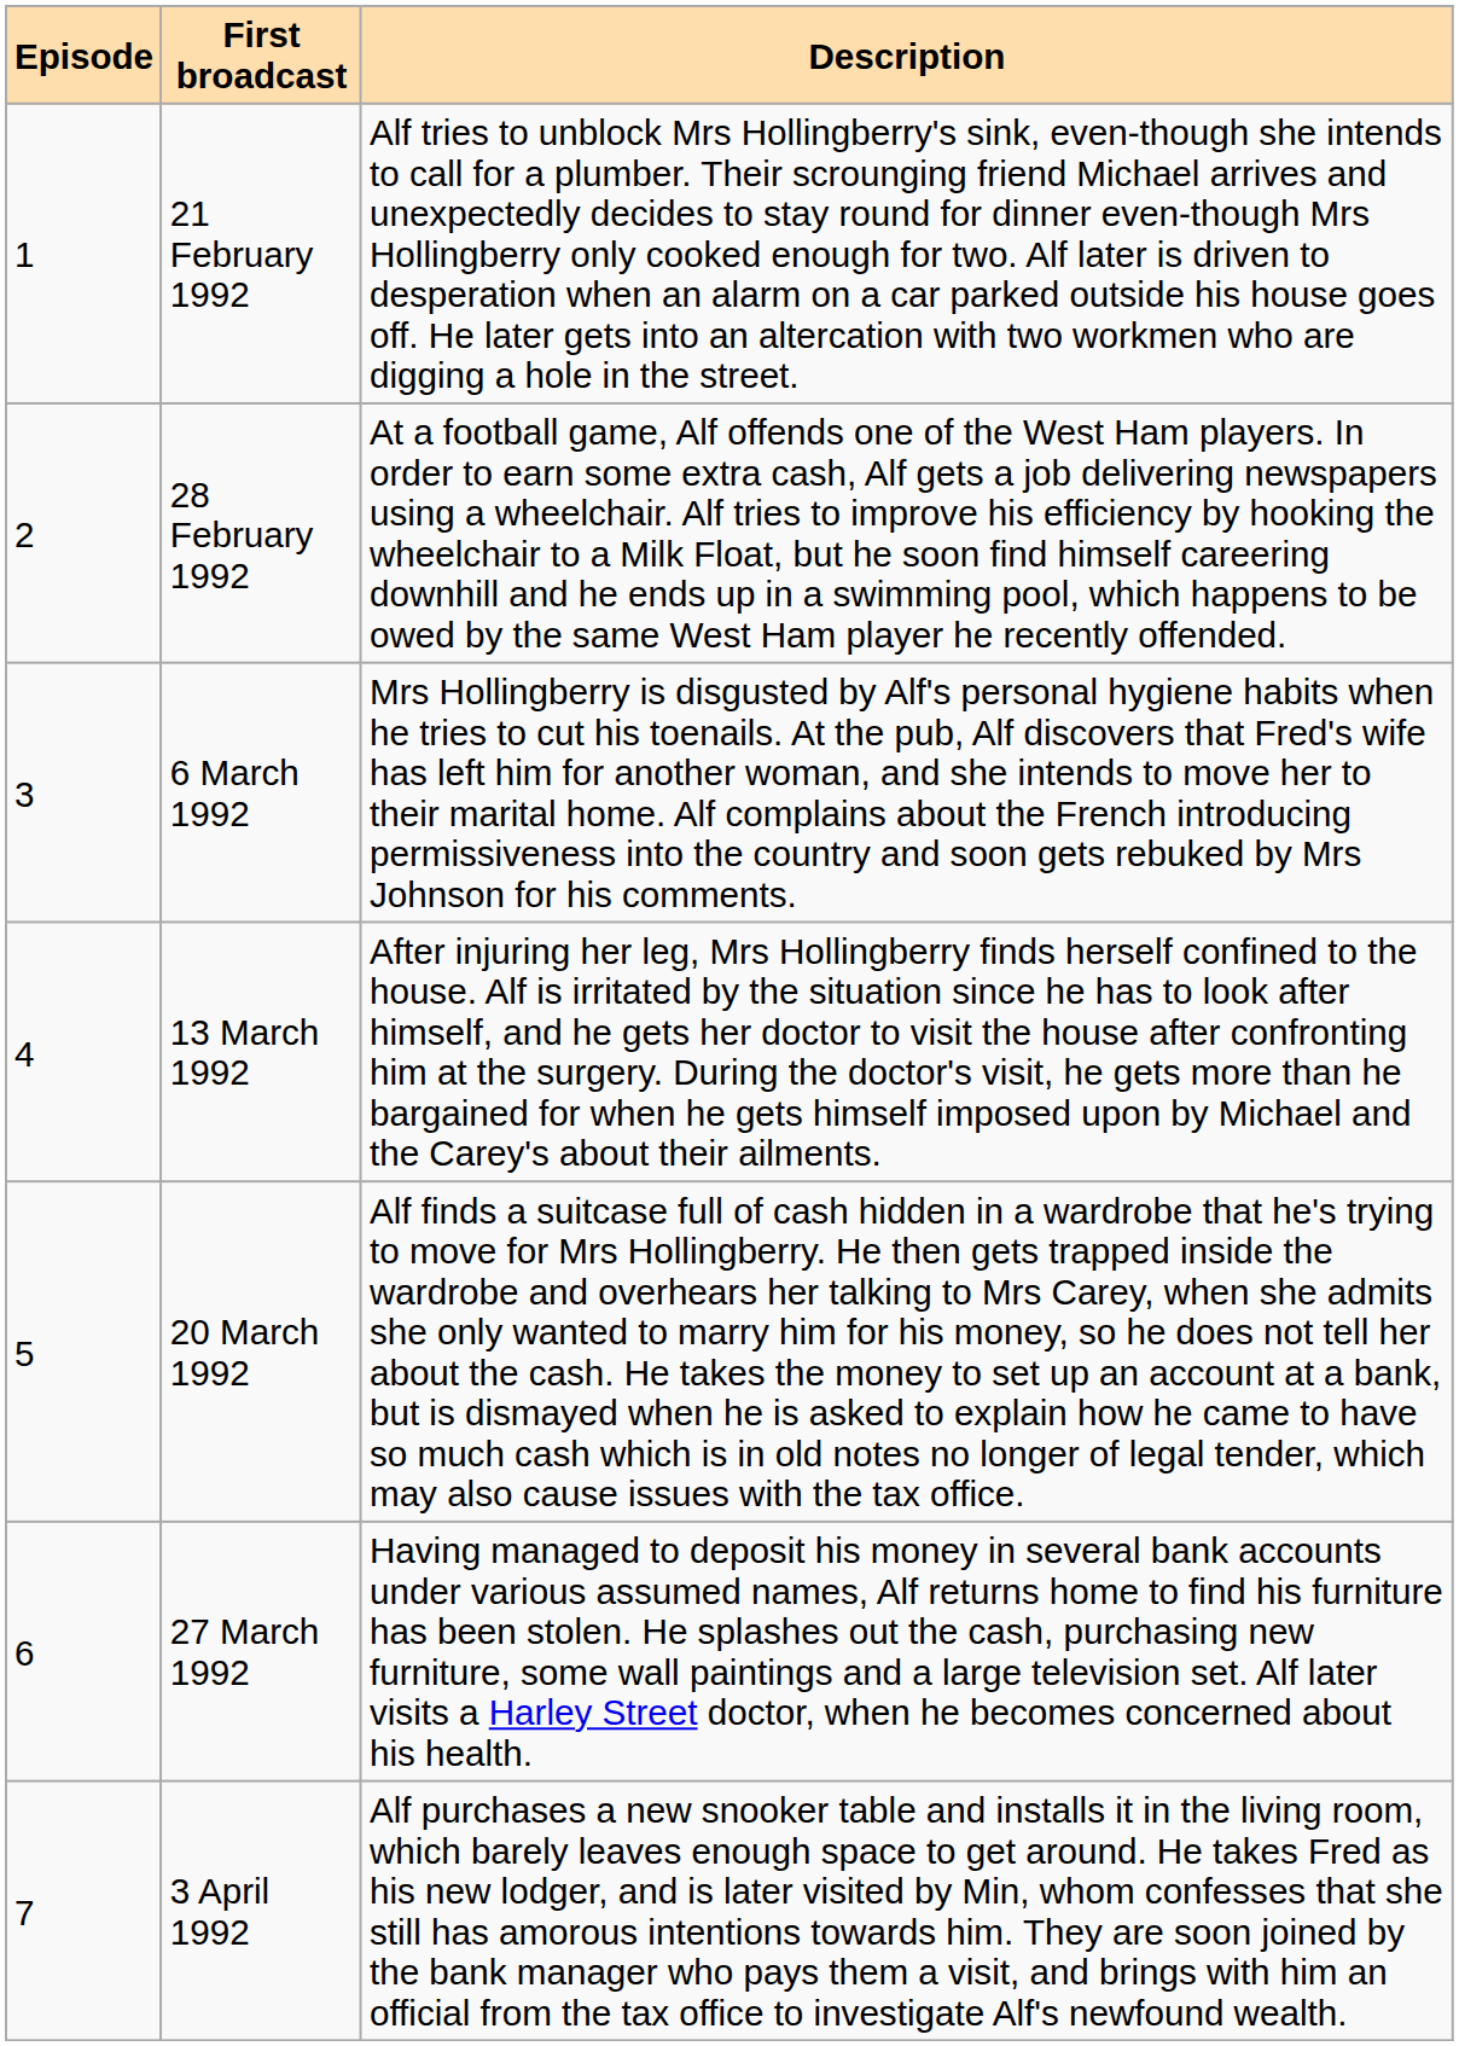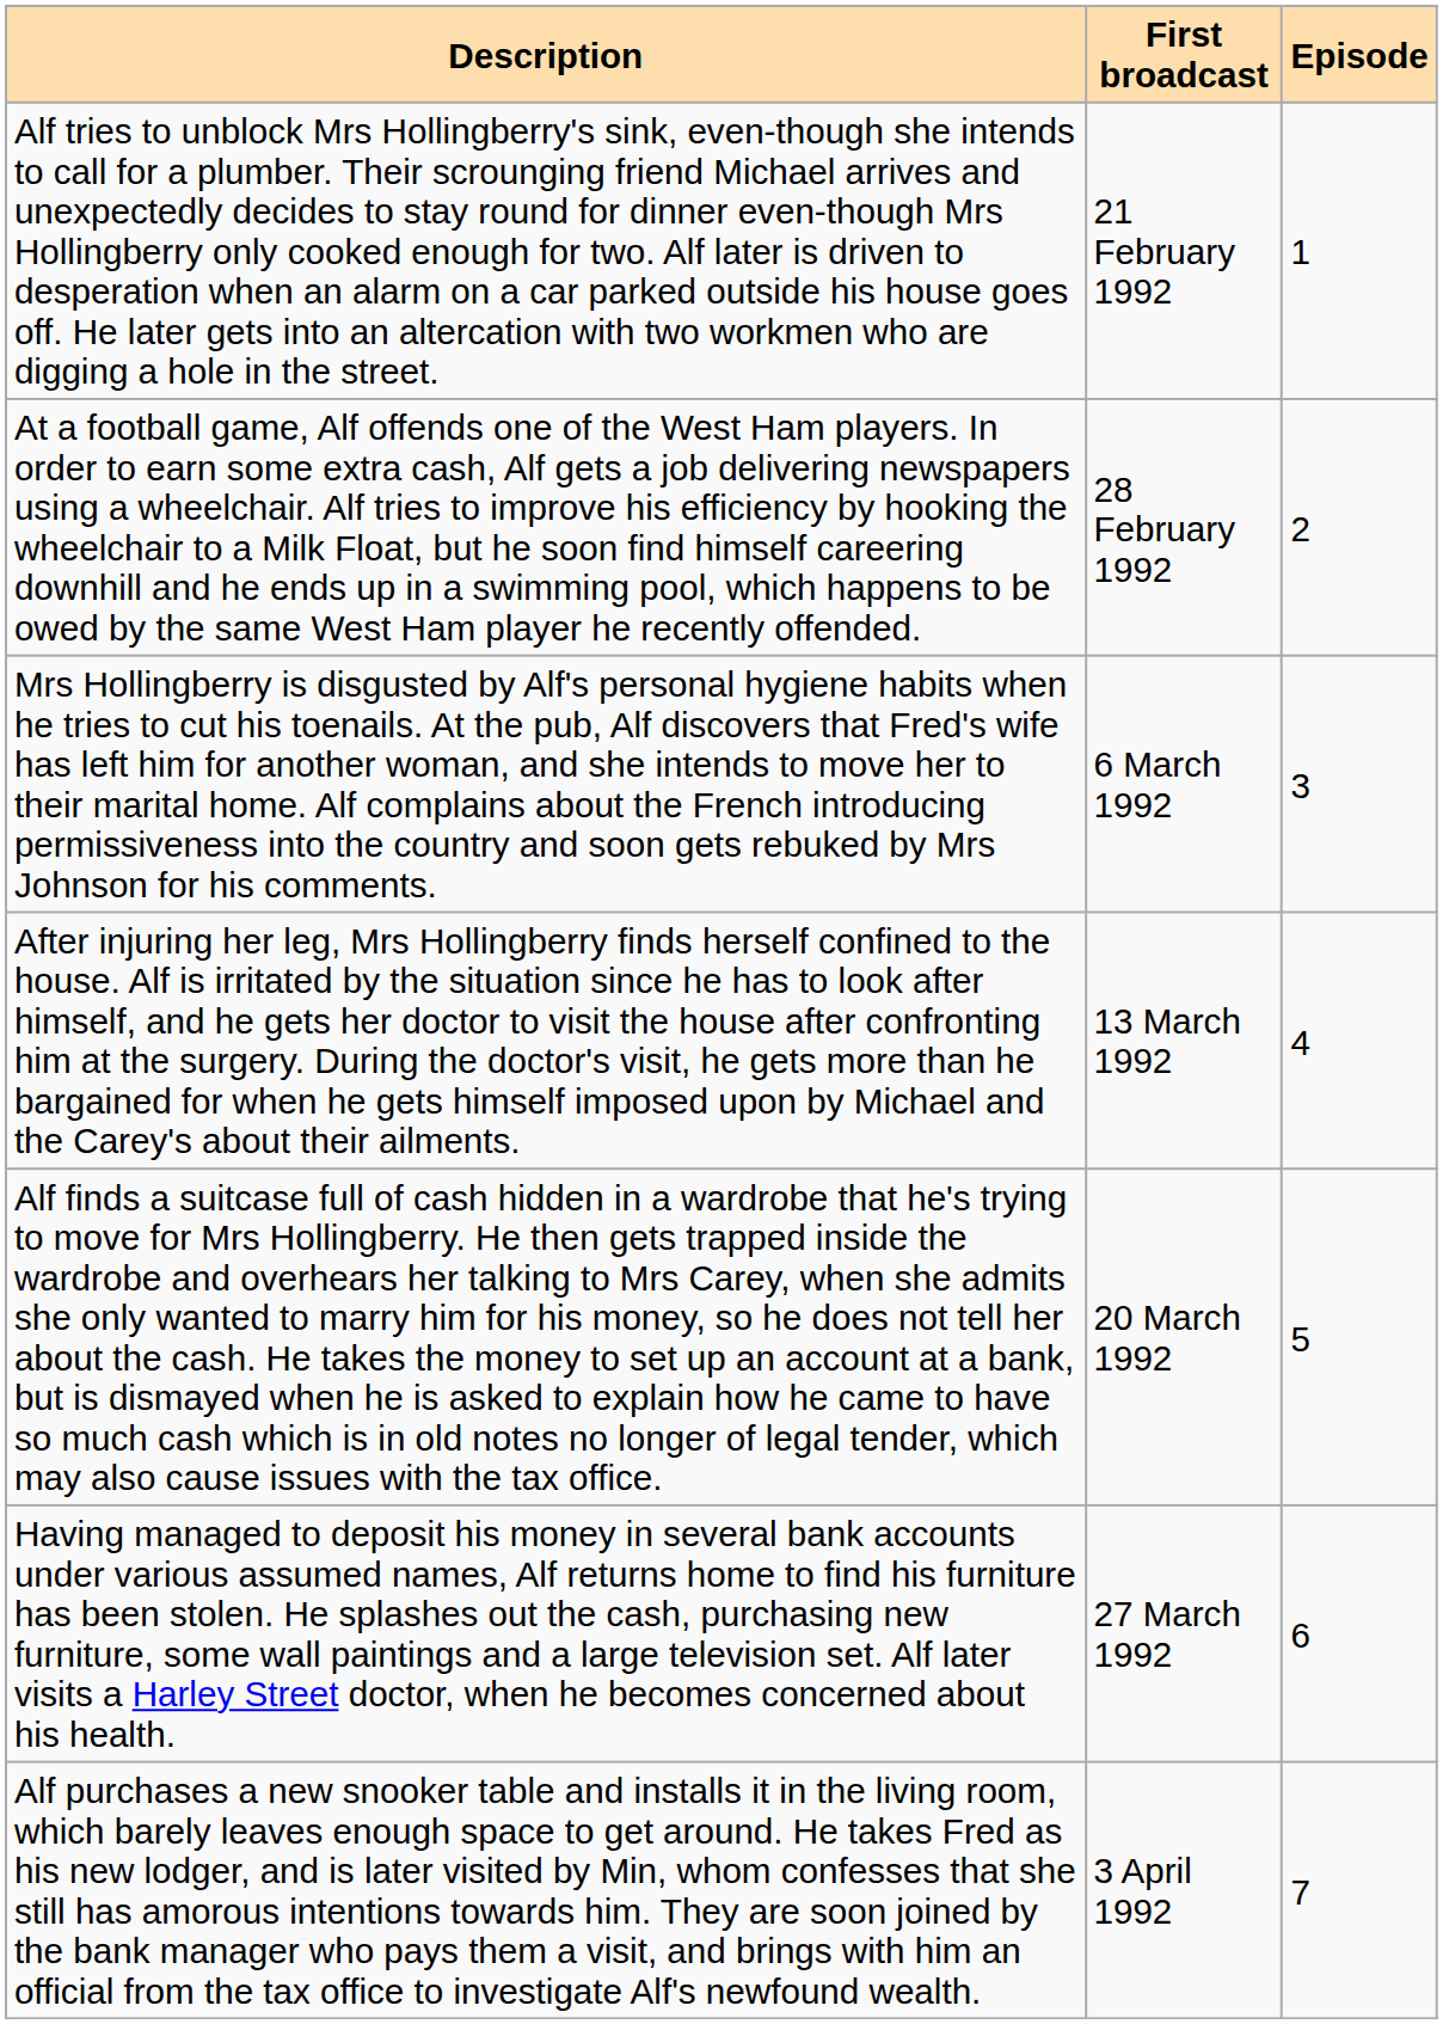columns swapped: Episode <-> Description
